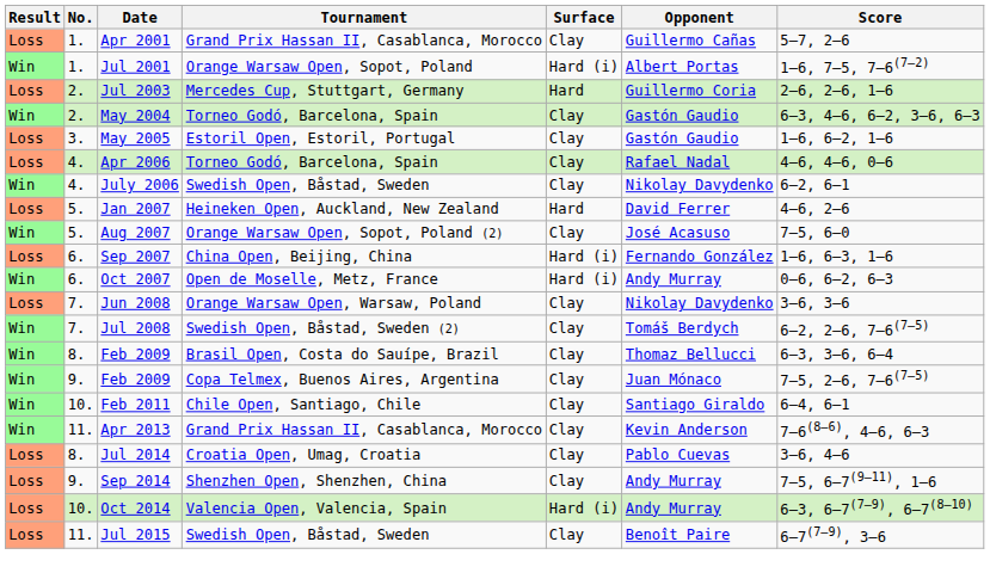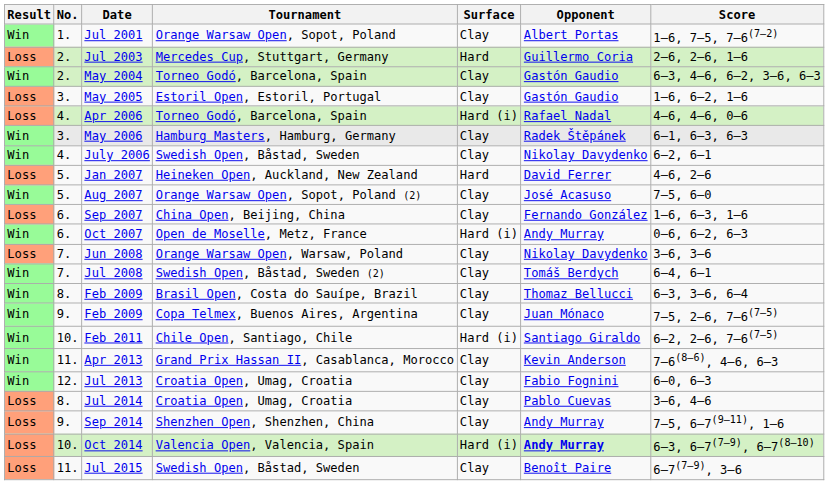- row: Loss | 1. | Apr 2001 | Grand Prix Hassan II, Casablanca, Morocco | Clay | Guillermo Cañas | 5–7, 2–6
Jul 2001 | Surface: Hard (i) -> Clay
Apr 2006 | Surface: Clay -> Hard (i)
+ row: Win | 3. | May 2006 | Hamburg Masters, Hamburg, Germany | Clay | Radek Štěpánek | 6–1, 6–3, 6–3
Sep 2007 | Surface: Hard (i) -> Clay
Jul 2008 | Score: 6–2, 2–6, 7–6(7–5) -> 6–4, 6–1
Feb 2011 | Surface: Clay -> Hard (i)
Feb 2011 | Score: 6–4, 6–1 -> 6–2, 2–6, 7–6(7–5)
+ row: Win | 12. | Jul 2013 | Croatia Open, Umag, Croatia | Clay | Fabio Fognini | 6–0, 6–3
Oct 2014 | Opponent: normal -> bold
